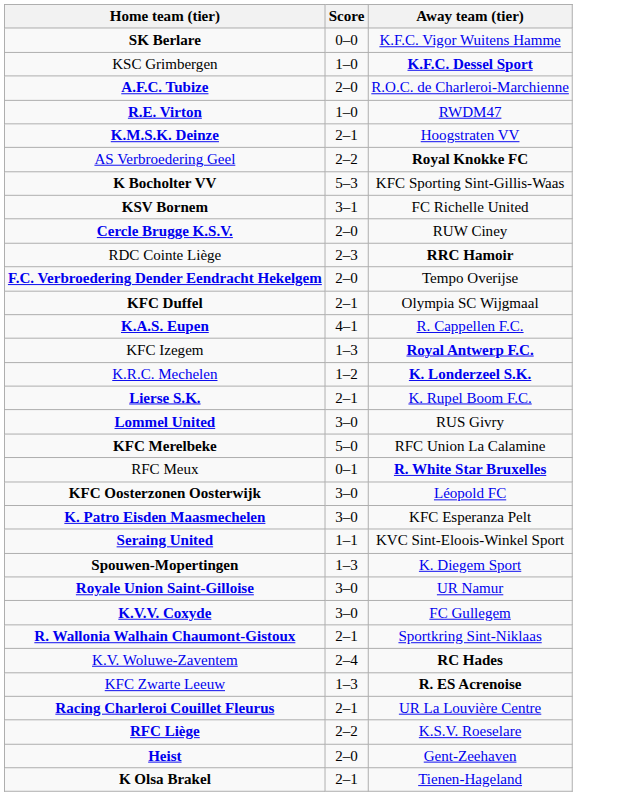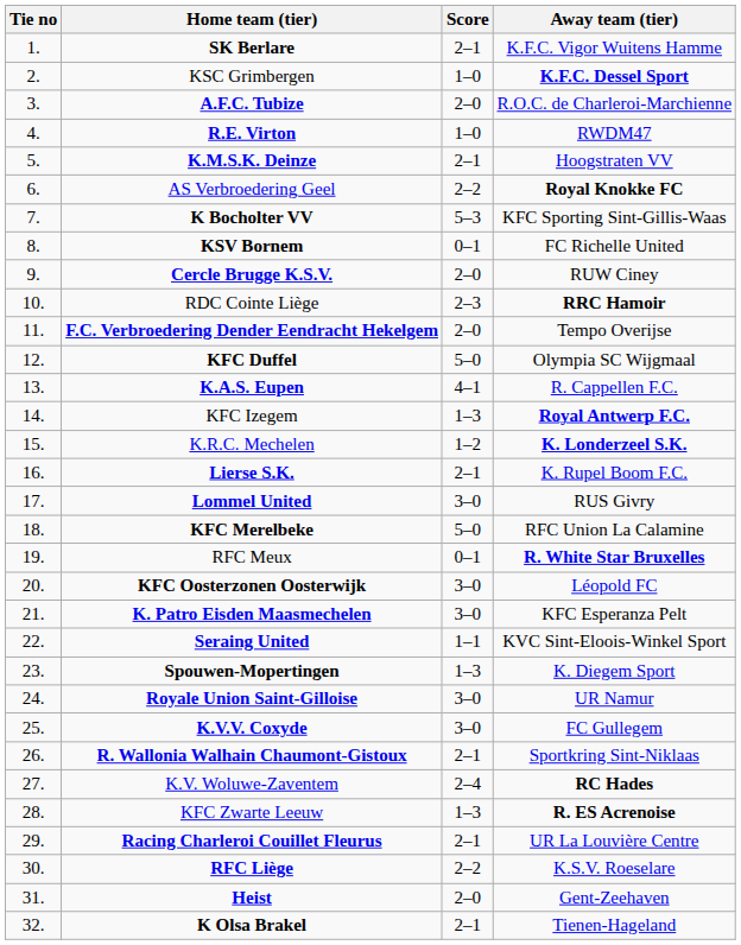+ column: Tie no | 1. | 2. | 3. | 4. | 5. | 6. | 7. | 8. | 9. | 10. | 11. | 12. | 13. | 14. | 15. | 16. | 17. | 18. | 19. | 20. | 21. | 22. | 23. | 24. | 25. | 26. | 27. | 28. | 29. | 30. | 31. | 32.
SK Berlare | Score: 0–0 -> 2–1
KSV Bornem | Score: 3–1 -> 0–1
KFC Duffel | Score: 2–1 -> 5–0
